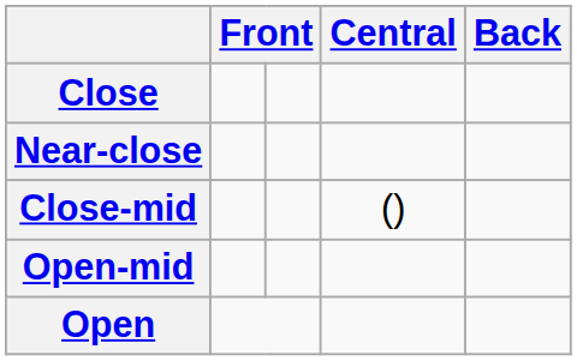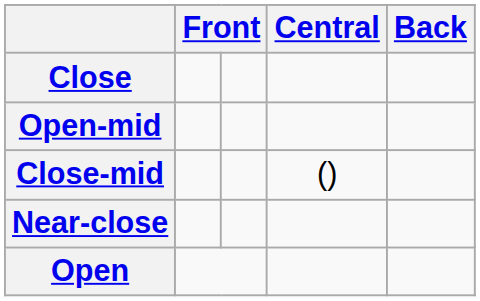rows swapped: Near-close <-> Open-mid
